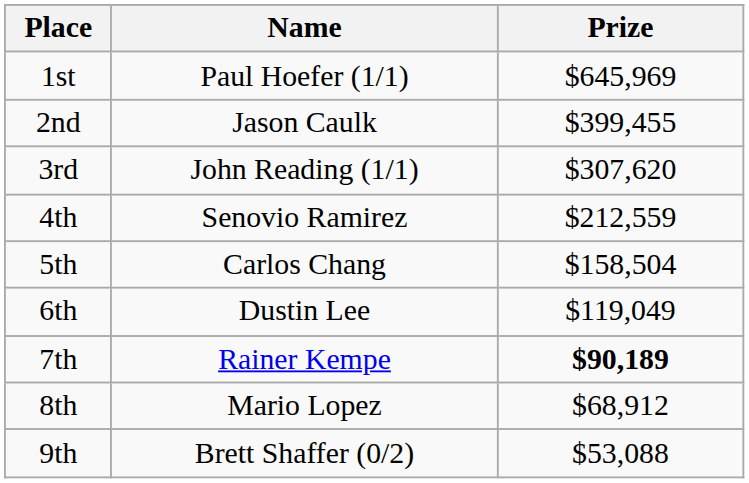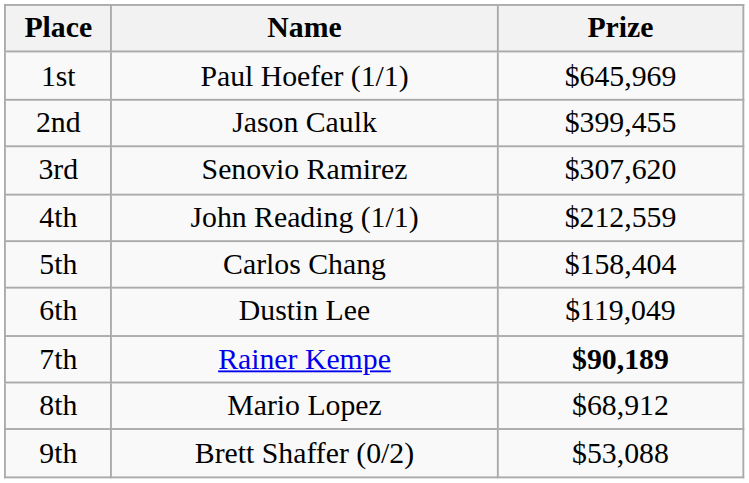3rd | Name: John Reading (1/1) -> Senovio Ramirez
4th | Name: Senovio Ramirez -> John Reading (1/1)
5th | Prize: $158,504 -> $158,404
